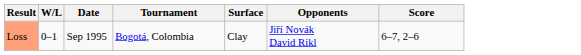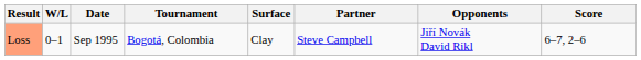+ column: Partner | Steve Campbell
